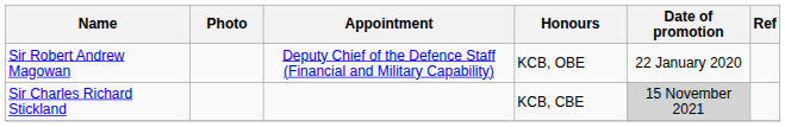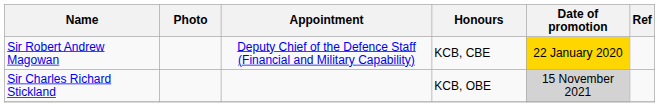Sir Robert Andrew Magowan | Honours: KCB, OBE -> KCB, CBE
Sir Robert Andrew Magowan | Date of promotion: no background -> gold background
Sir Charles Richard Stickland | Honours: KCB, CBE -> KCB, OBE
